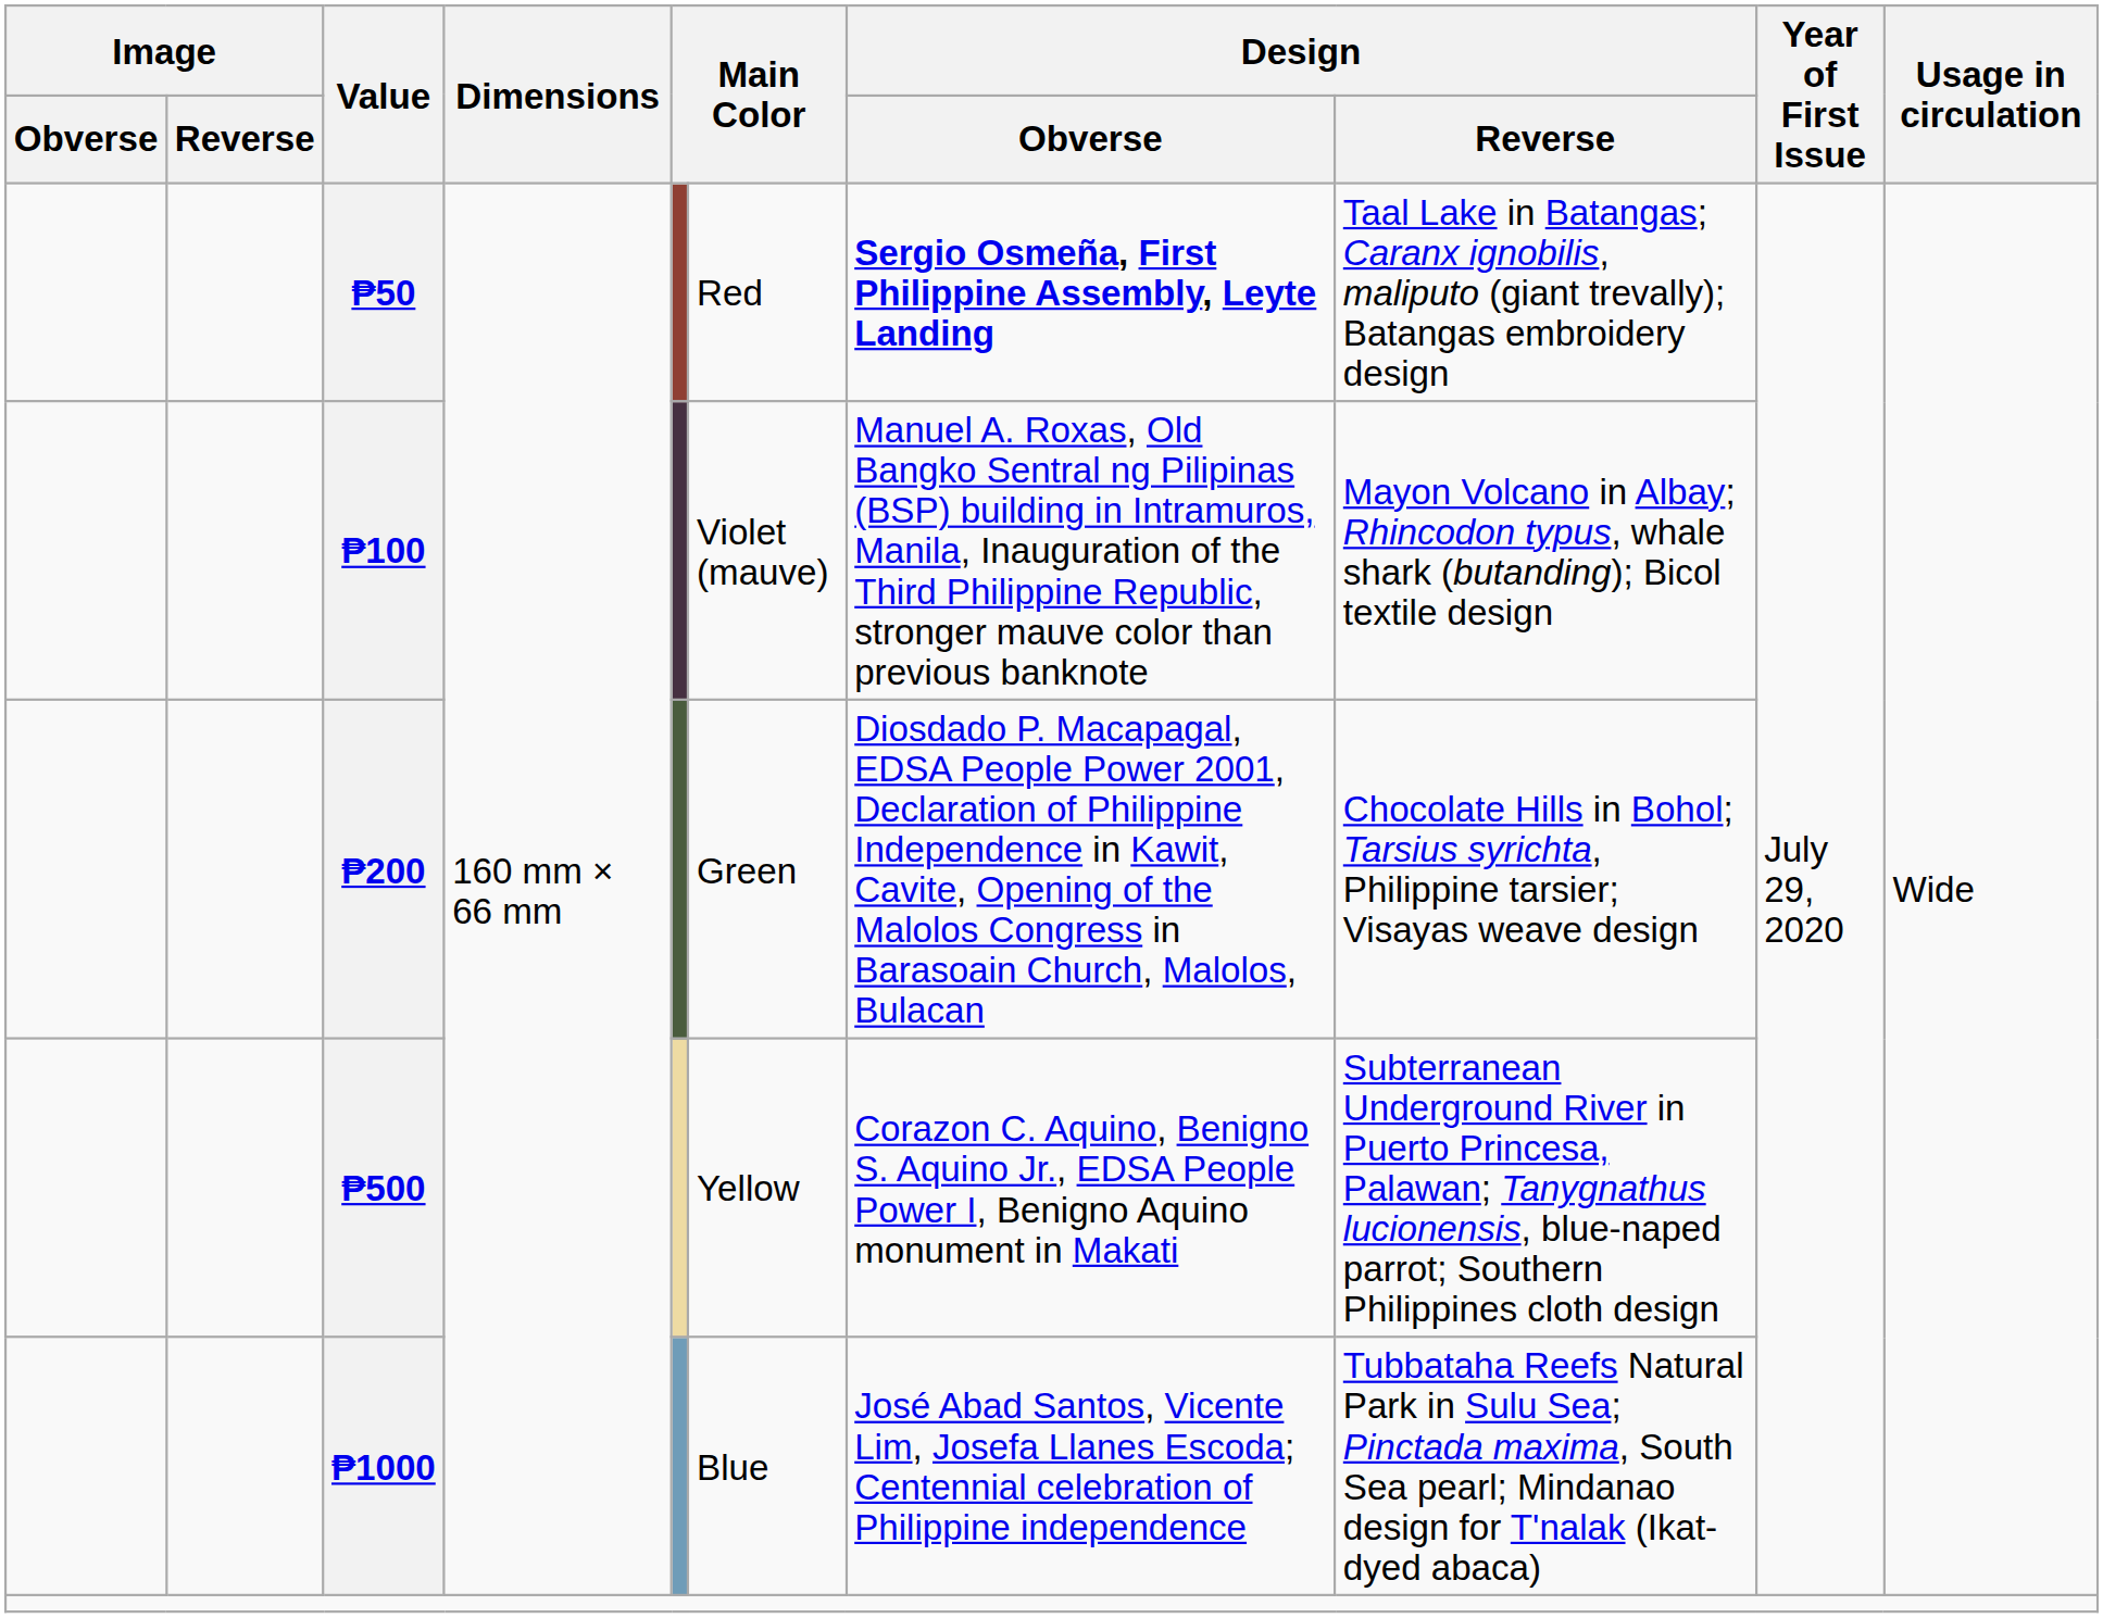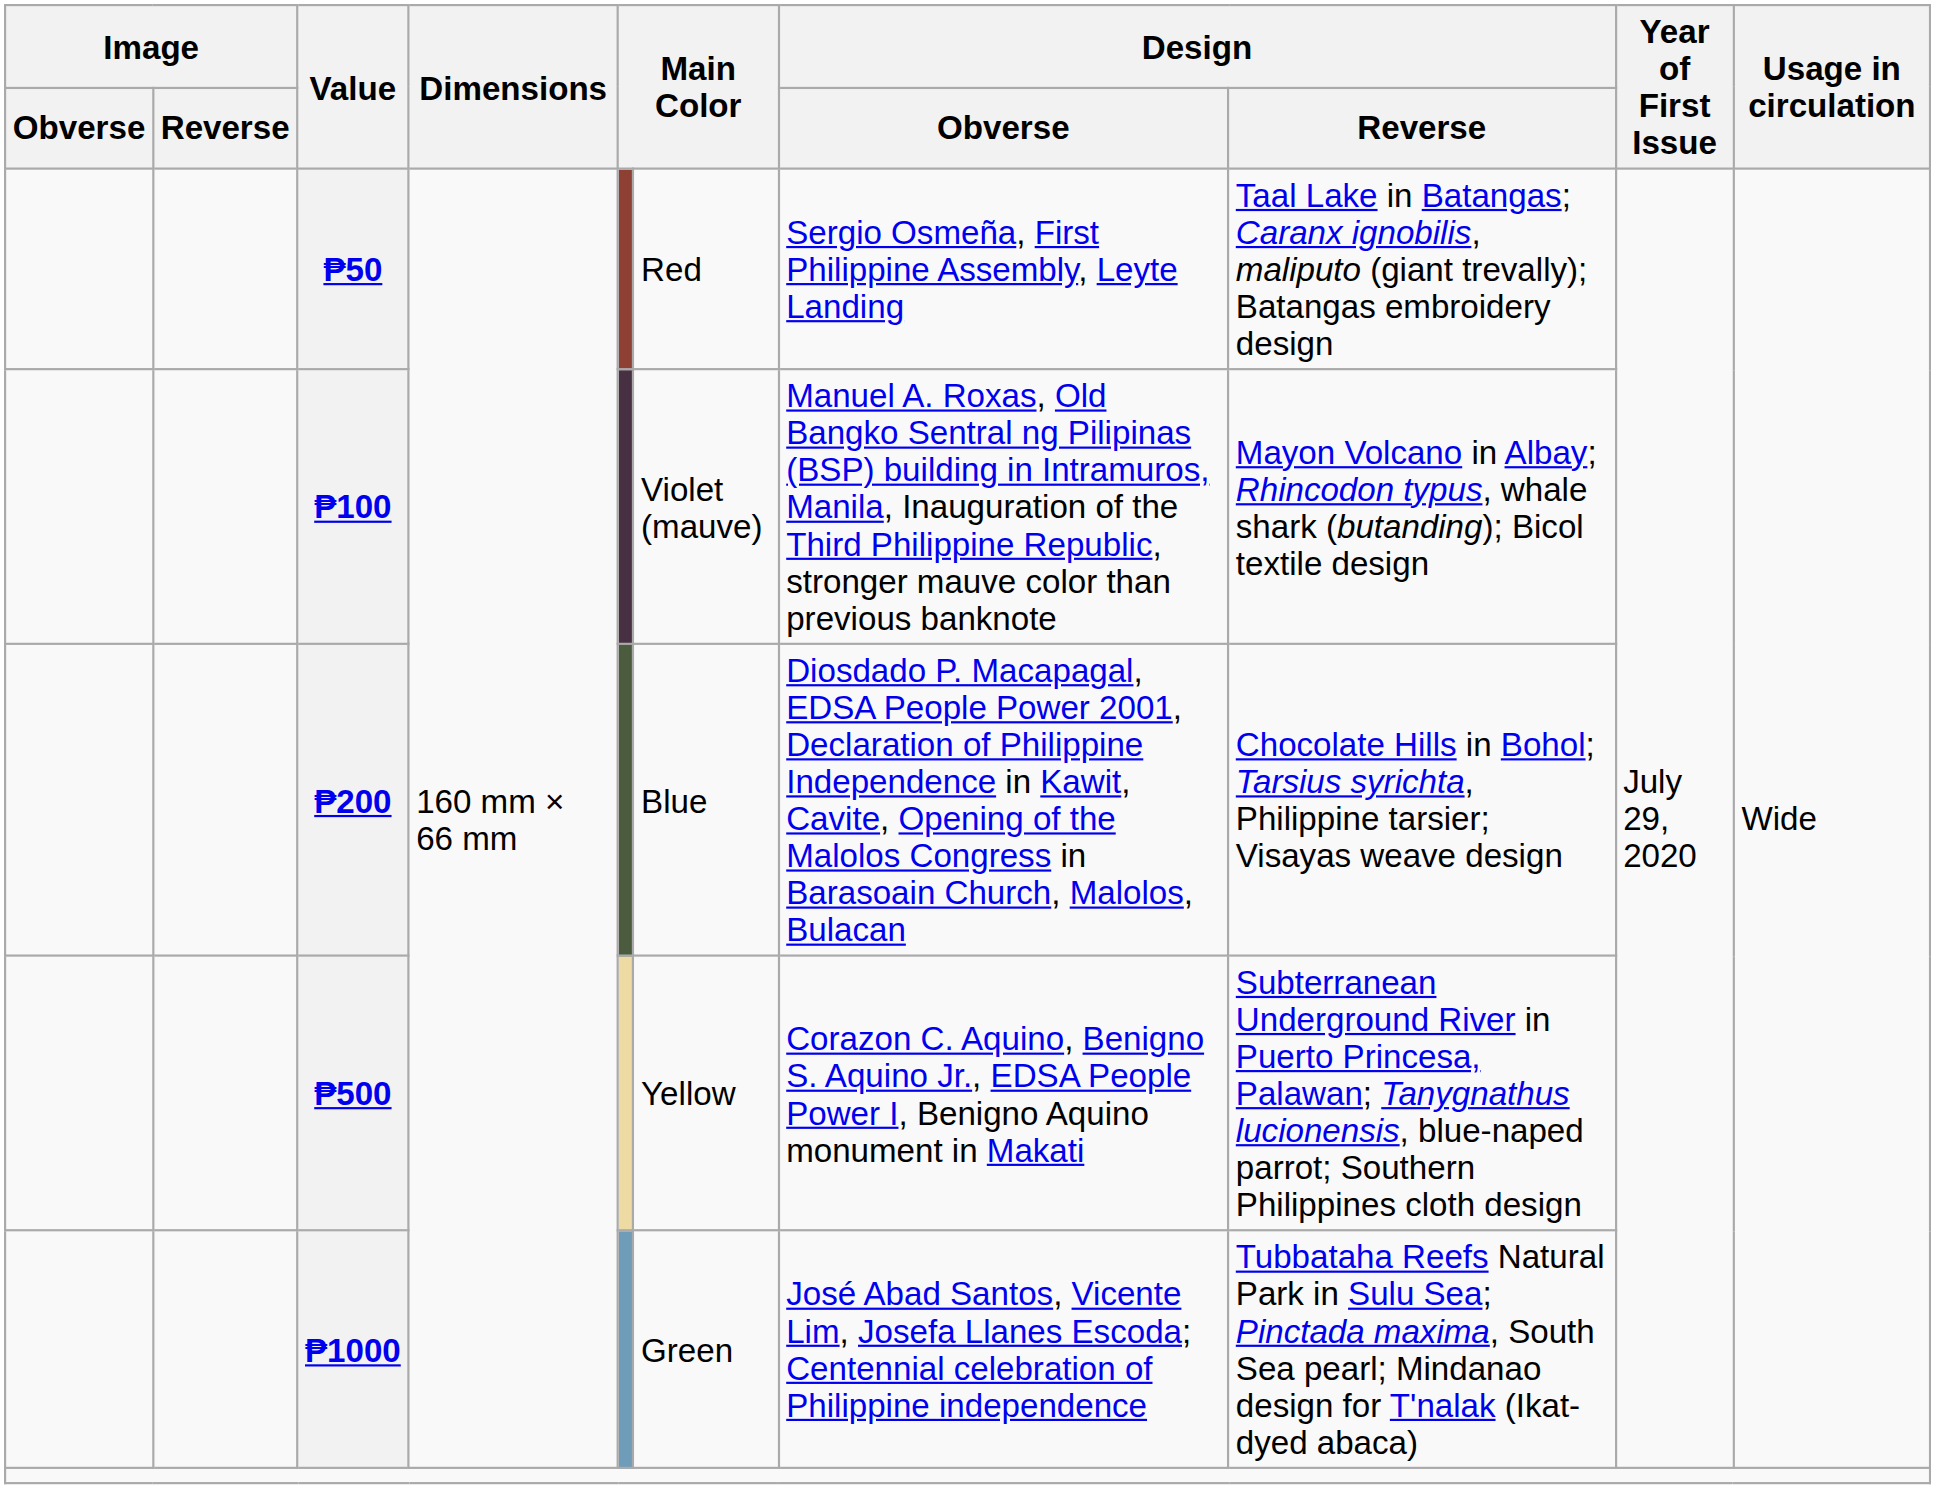₱50 | Design / Obverse: bold -> normal
₱200 | column 6: Green -> Blue
₱1000 | column 6: Blue -> Green
